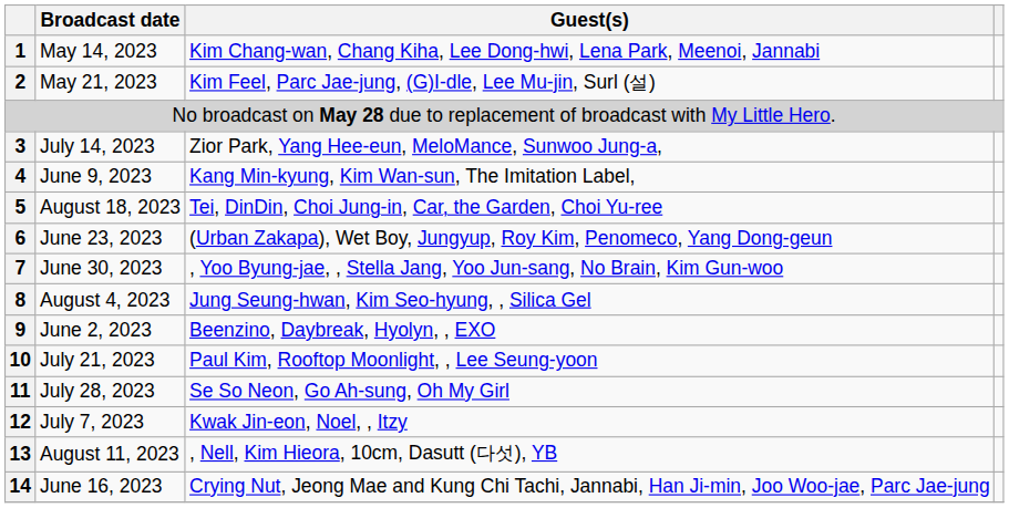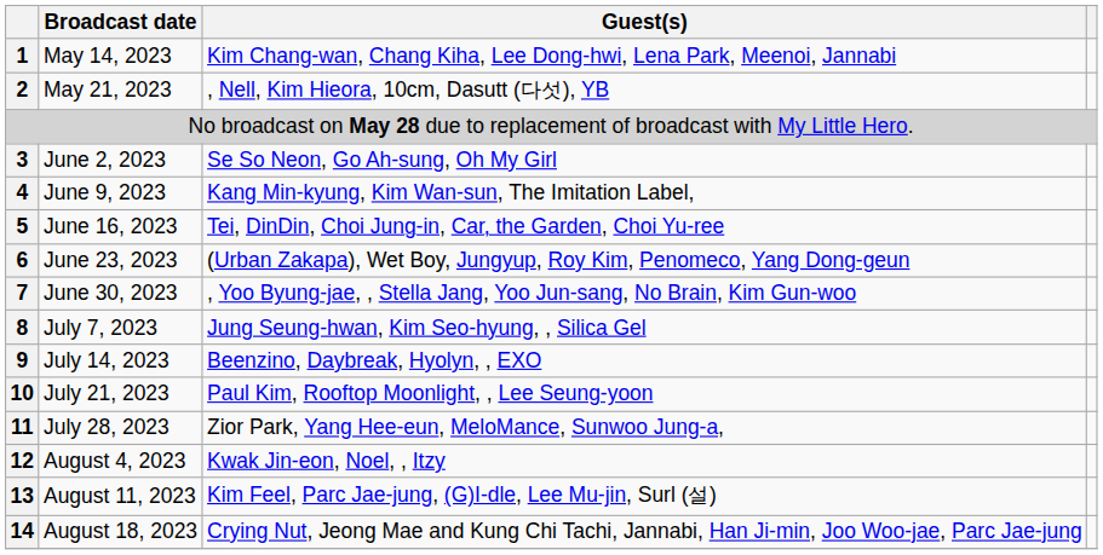2 | Guest(s): Kim Feel, Parc Jae-jung, (G)I-dle, Lee Mu-jin, Surl (설) -> , Nell, Kim Hieora, 10cm, Dasutt (다섯), YB
3 | Broadcast date: July 14, 2023 -> June 2, 2023
3 | Guest(s): Zior Park, Yang Hee-eun, MeloMance, Sunwoo Jung-a, -> Se So Neon, Go Ah-sung, Oh My Girl
5 | Broadcast date: August 18, 2023 -> June 16, 2023
8 | Broadcast date: August 4, 2023 -> July 7, 2023
9 | Broadcast date: June 2, 2023 -> July 14, 2023
11 | Guest(s): Se So Neon, Go Ah-sung, Oh My Girl -> Zior Park, Yang Hee-eun, MeloMance, Sunwoo Jung-a,
12 | Broadcast date: July 7, 2023 -> August 4, 2023
13 | Guest(s): , Nell, Kim Hieora, 10cm, Dasutt (다섯), YB -> Kim Feel, Parc Jae-jung, (G)I-dle, Lee Mu-jin, Surl (설)
14 | Broadcast date: June 16, 2023 -> August 18, 2023
